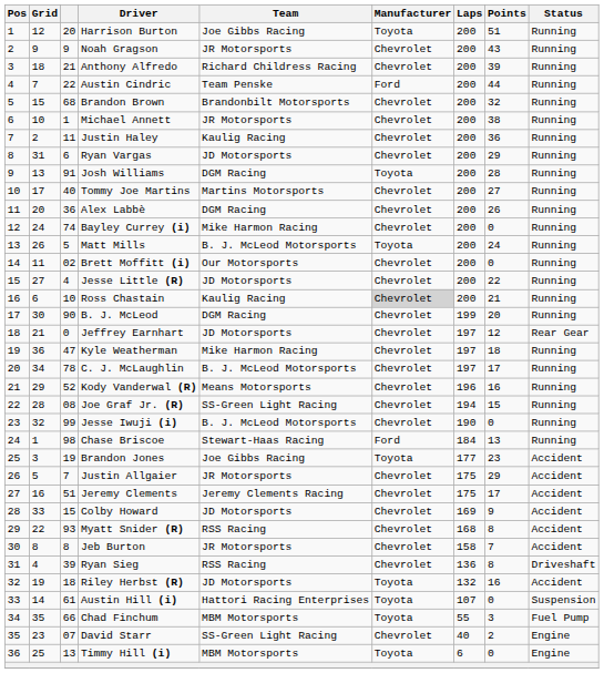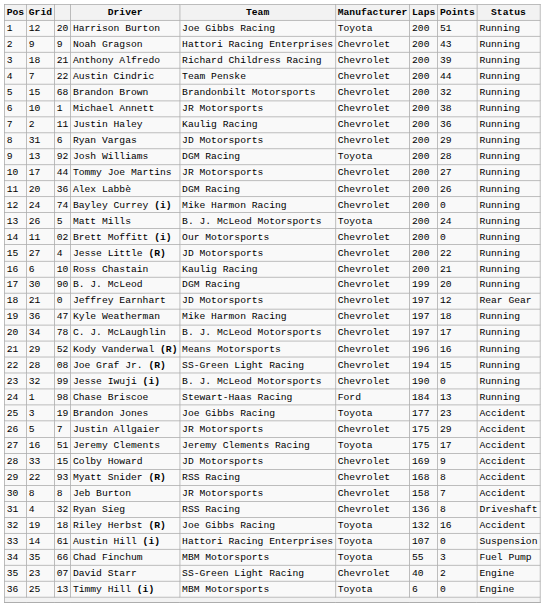Noah Gragson | Team: JR Motorsports -> Hattori Racing Enterprises
Austin Cindric | Manufacturer: Ford -> Chevrolet
Josh Williams | column 3: 91 -> 92
Tommy Joe Martins | column 3: 40 -> 44
Tommy Joe Martins | Team: Martins Motorsports -> JR Motorsports
Ross Chastain | Manufacturer: lightgrey background -> no background
Jeremy Clements | Manufacturer: Chevrolet -> Toyota
Ryan Sieg | column 3: 39 -> 32
Riley Herbst (R) | Team: JD Motorsports -> Joe Gibbs Racing
